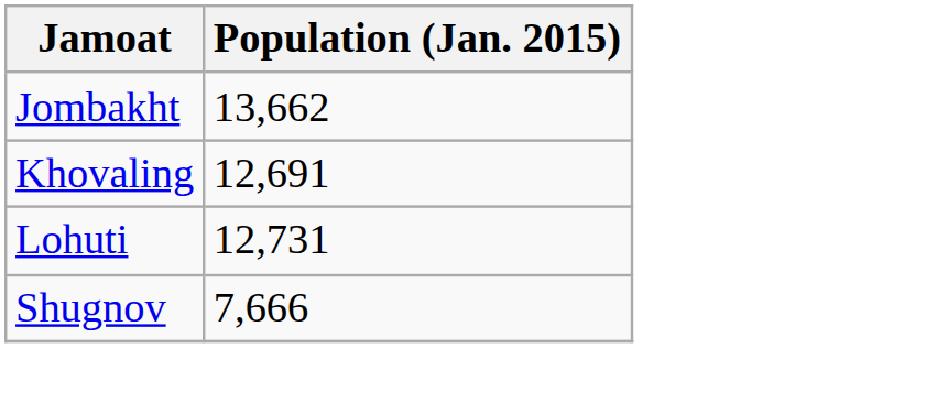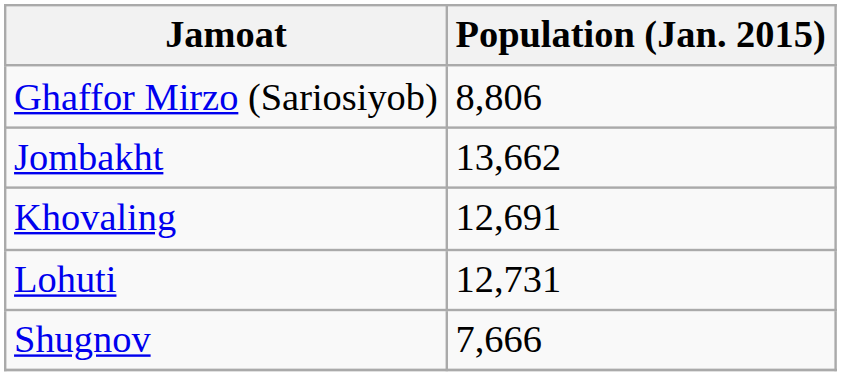+ row: Ghaffor Mirzo (Sariosiyob) | 8,806
